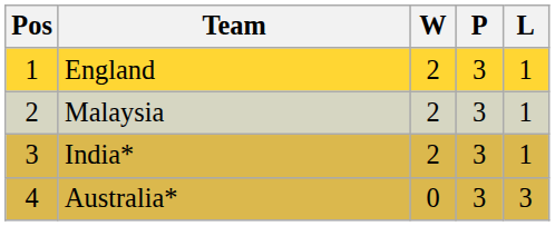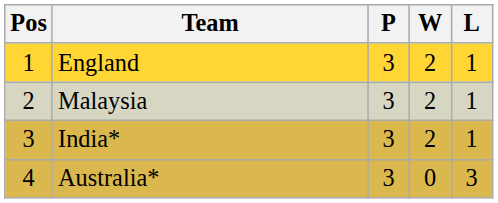columns swapped: P <-> W
